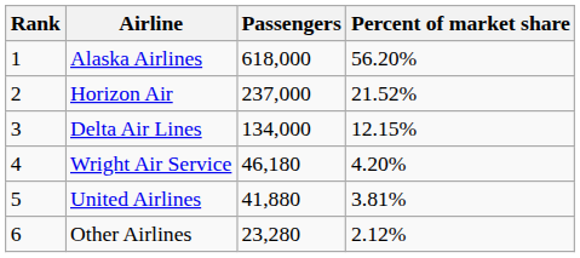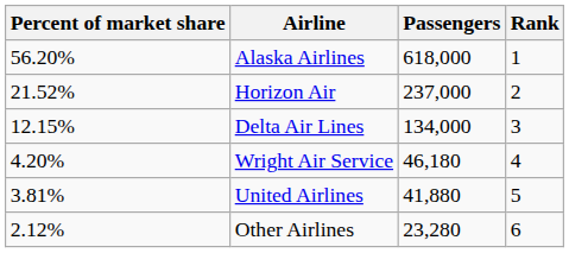columns swapped: Rank <-> Percent of market share
